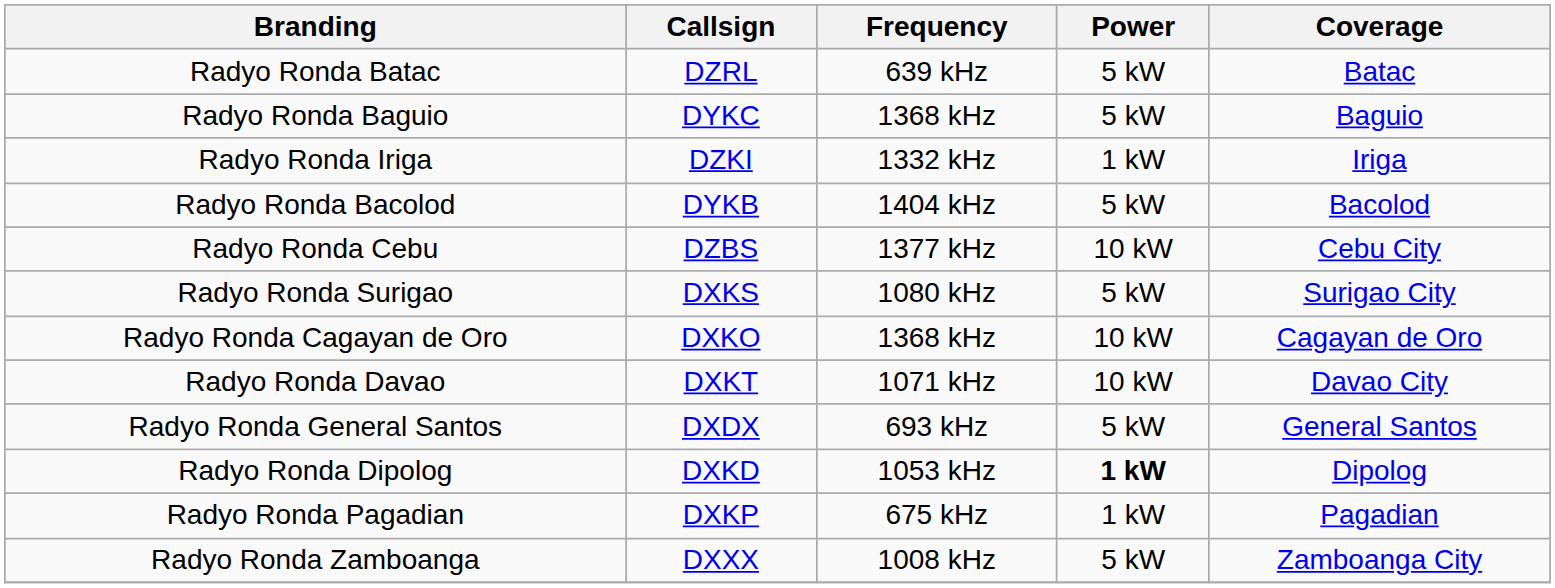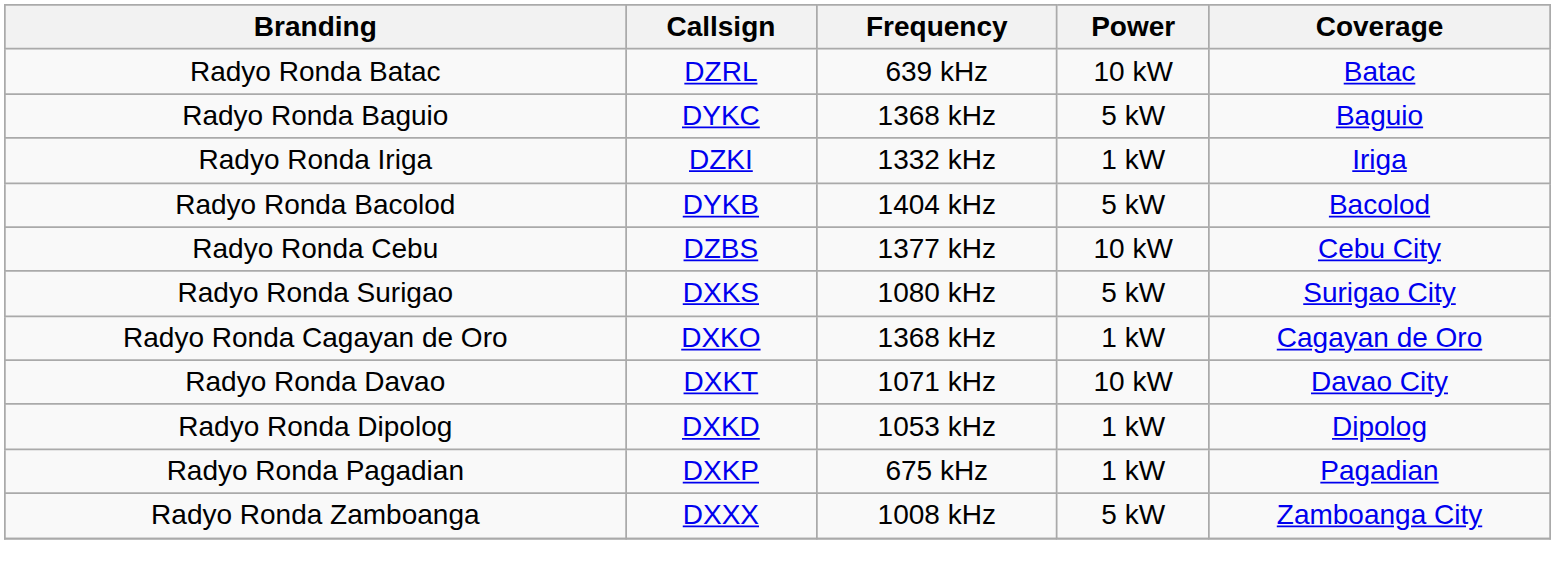Radyo Ronda Batac | Power: 5 kW -> 10 kW
Radyo Ronda Cagayan de Oro | Power: 10 kW -> 1 kW
- row: Radyo Ronda General Santos | DXDX | 693 kHz | 5 kW | General Santos
Radyo Ronda Dipolog | Power: bold -> normal
